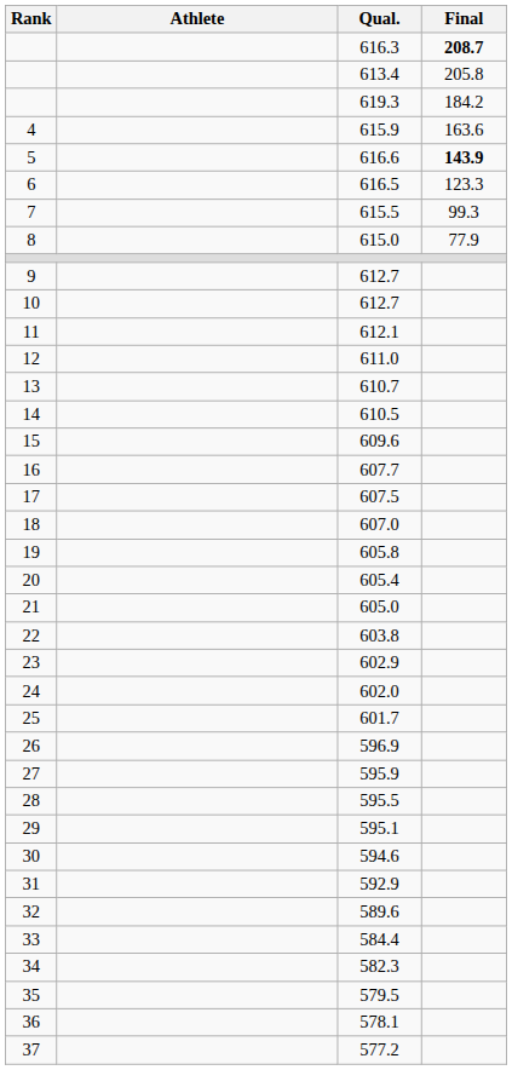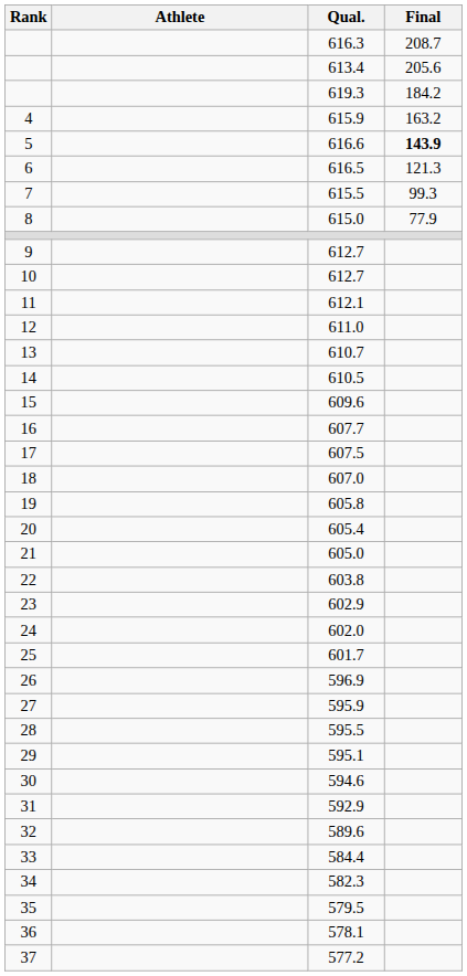616.3 | Final: bold -> normal
613.4 | Final: 205.8 -> 205.6
615.9 | Final: 163.6 -> 163.2
616.5 | Final: 123.3 -> 121.3
